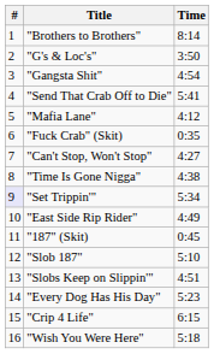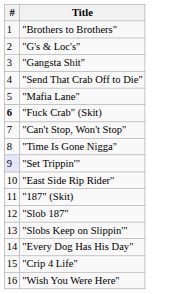- column: Time | 8:14 | 3:50 | 4:54 | 5:41 | 4:12 | 0:35 | 4:27 | 4:38 | 5:34 | 4:49 | 0:45 | 5:10 | 4:51 | 5:23 | 6:15 | 5:18
"Fuck Crab" (Skit) | #: normal -> bold
